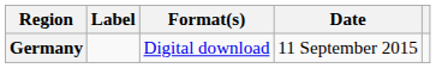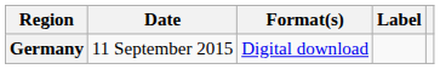columns swapped: Date <-> Label
